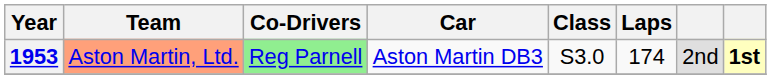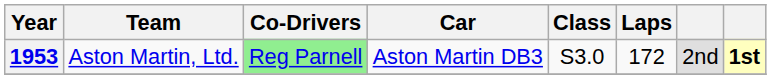1953 | Team: lightsalmon background -> no background
1953 | Laps: 174 -> 172
